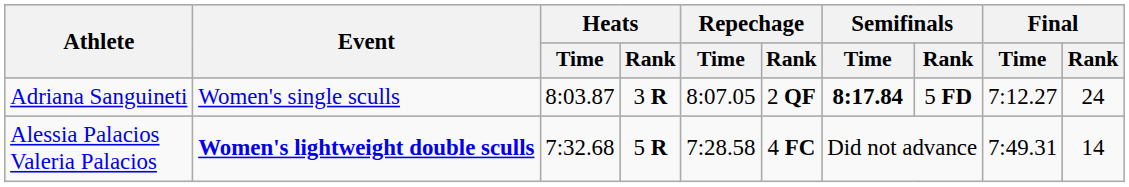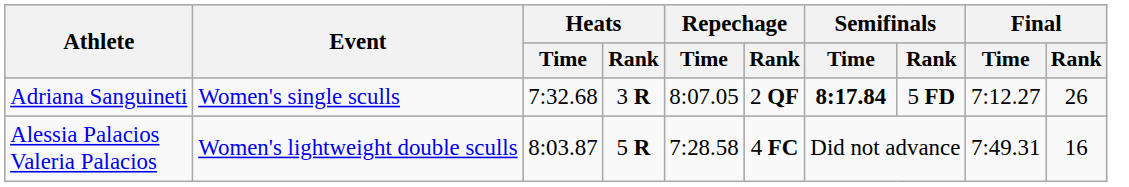Adriana Sanguineti | Heats / Time: 8:03.87 -> 7:32.68
Adriana Sanguineti | Final / Rank: 24 -> 26
Alessia Palacios Valeria Palacios | Event: bold -> normal
Alessia Palacios Valeria Palacios | Heats / Time: 7:32.68 -> 8:03.87
Alessia Palacios Valeria Palacios | Final / Rank: 14 -> 16
